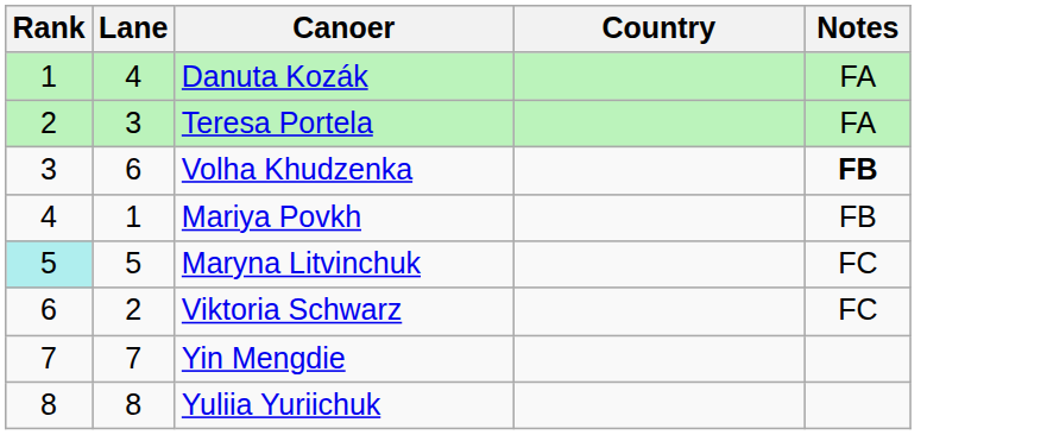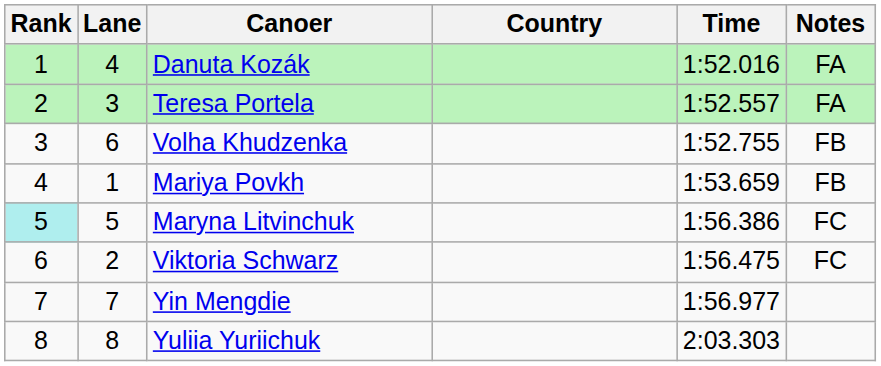+ column: Time | 1:52.016 | 1:52.557 | 1:52.755 | 1:53.659 | 1:56.386 | 1:56.475 | 1:56.977 | 2:03.303
Volha Khudzenka | Notes: bold -> normal
